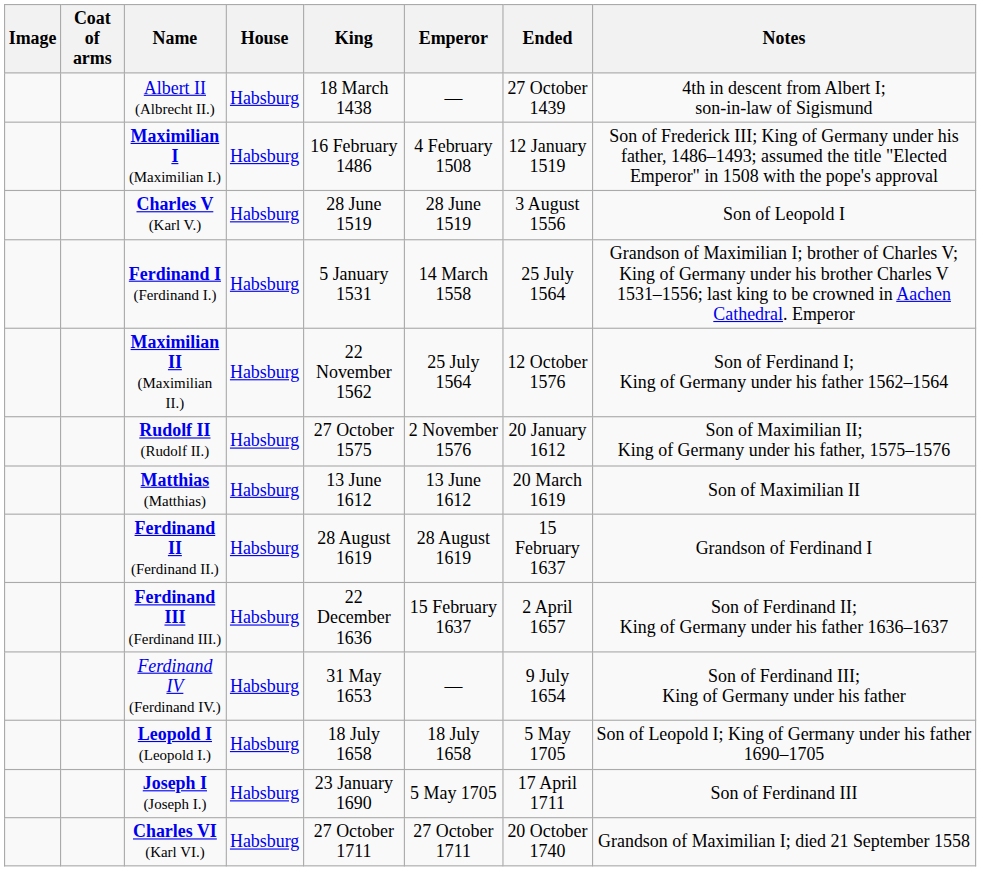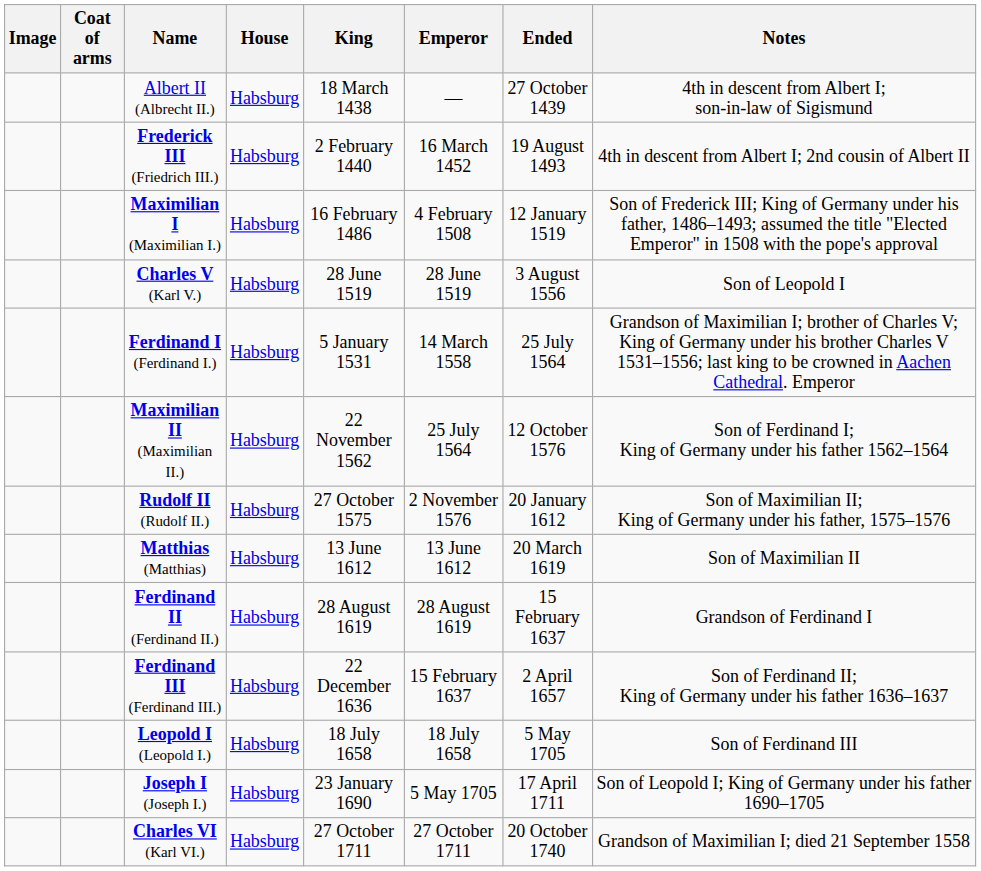+ row: Frederick III (Friedrich III.) | Habsburg | 2 February 1440 | 16 March 1452 | 19 August 1493 | 4th in descent from Albert I; 2nd cousin of Albert II
- row: Ferdinand IV (Ferdinand IV.) | Habsburg | 31 May 1653 | — | 9 July 1654 | Son of Ferdinand III; King of Germany under his father
Leopold I (Leopold I.) | Notes: Son of Leopold I; King of Germany under his father 1690–1705 -> Son of Ferdinand III
Joseph I (Joseph I.) | Notes: Son of Ferdinand III -> Son of Leopold I; King of Germany under his father 1690–1705
